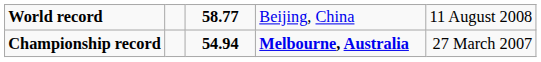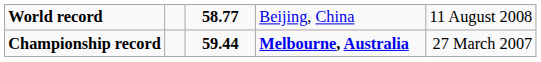Championship record | column 3: 54.94 -> 59.44
